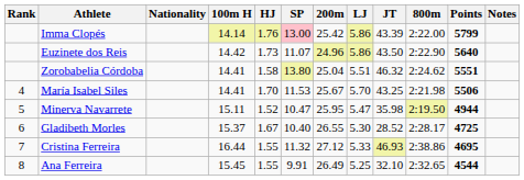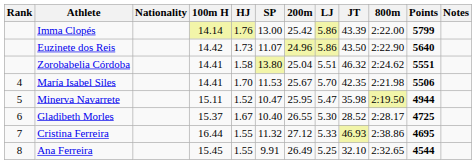Imma Clopés | SP: pink background -> no background
María Isabel Siles | JT: 43.25 -> 42.35
